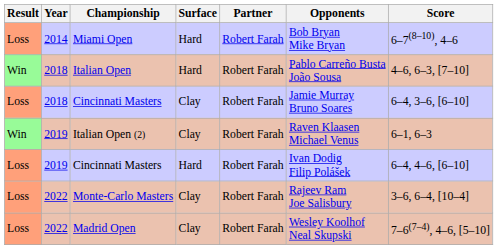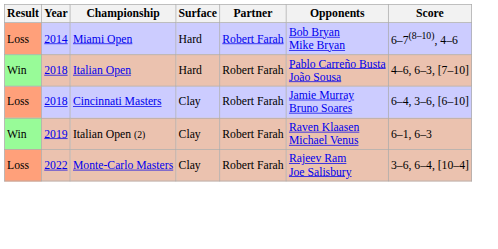- row: Loss | 2019 | Cincinnati Masters | Hard | Robert Farah | Ivan Dodig Filip Polášek | 6–4, 4–6, [6–10]
- row: Loss | 2022 | Madrid Open | Clay | Robert Farah | Wesley Koolhof Neal Skupski | 7–6(7–4), 4–6, [5–10]
